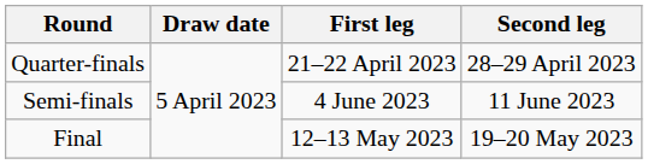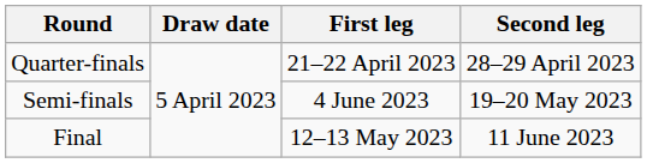Semi-finals | Second leg: 11 June 2023 -> 19–20 May 2023
Final | Second leg: 19–20 May 2023 -> 11 June 2023
